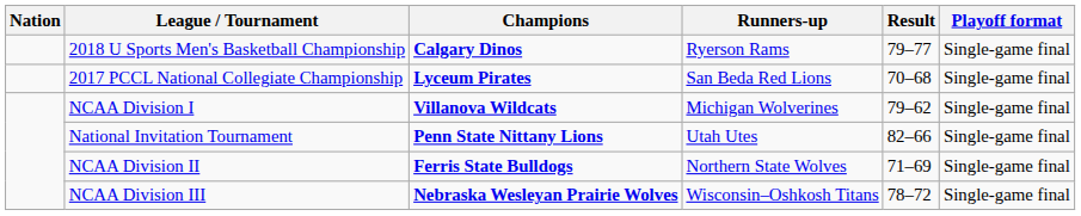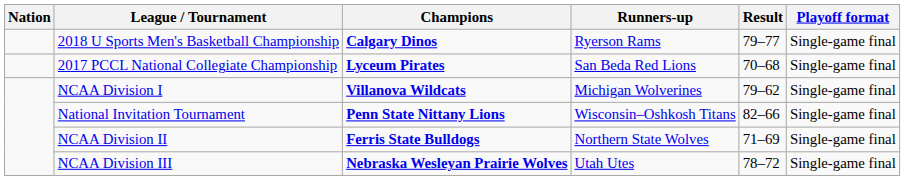National Invitation Tournament | Runners-up: Utah Utes -> Wisconsin–Oshkosh Titans
NCAA Division III | Runners-up: Wisconsin–Oshkosh Titans -> Utah Utes
